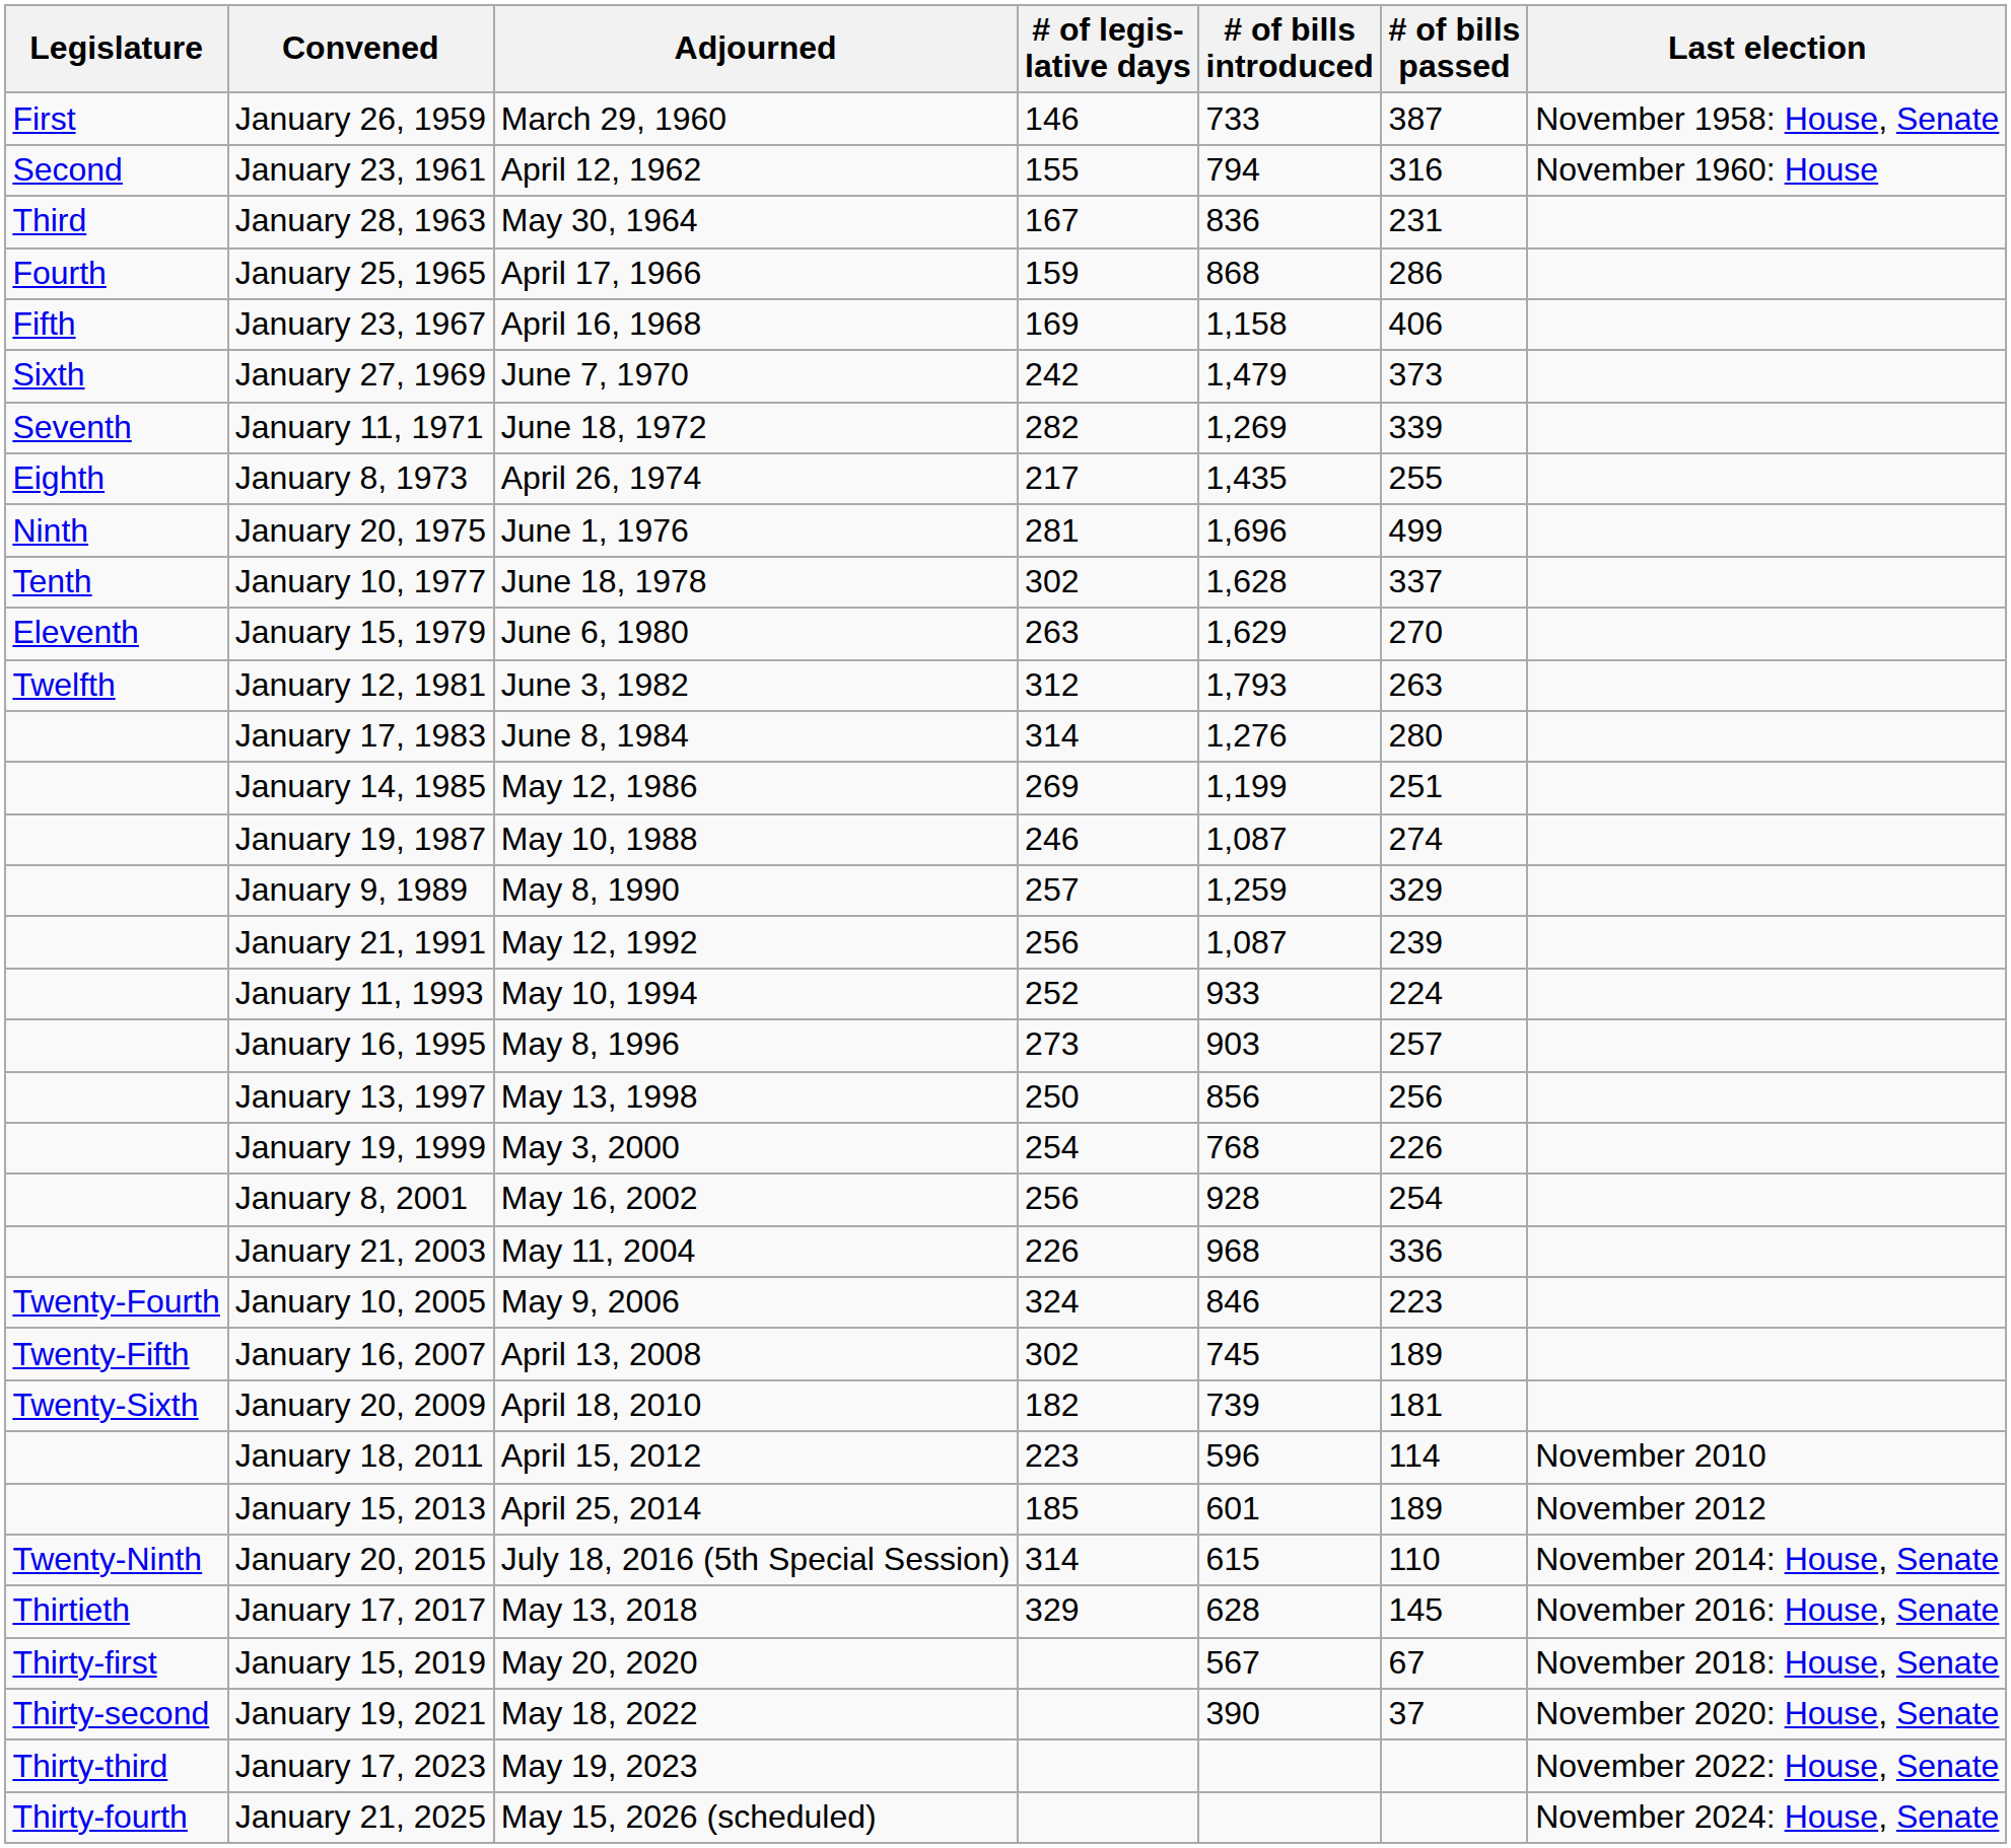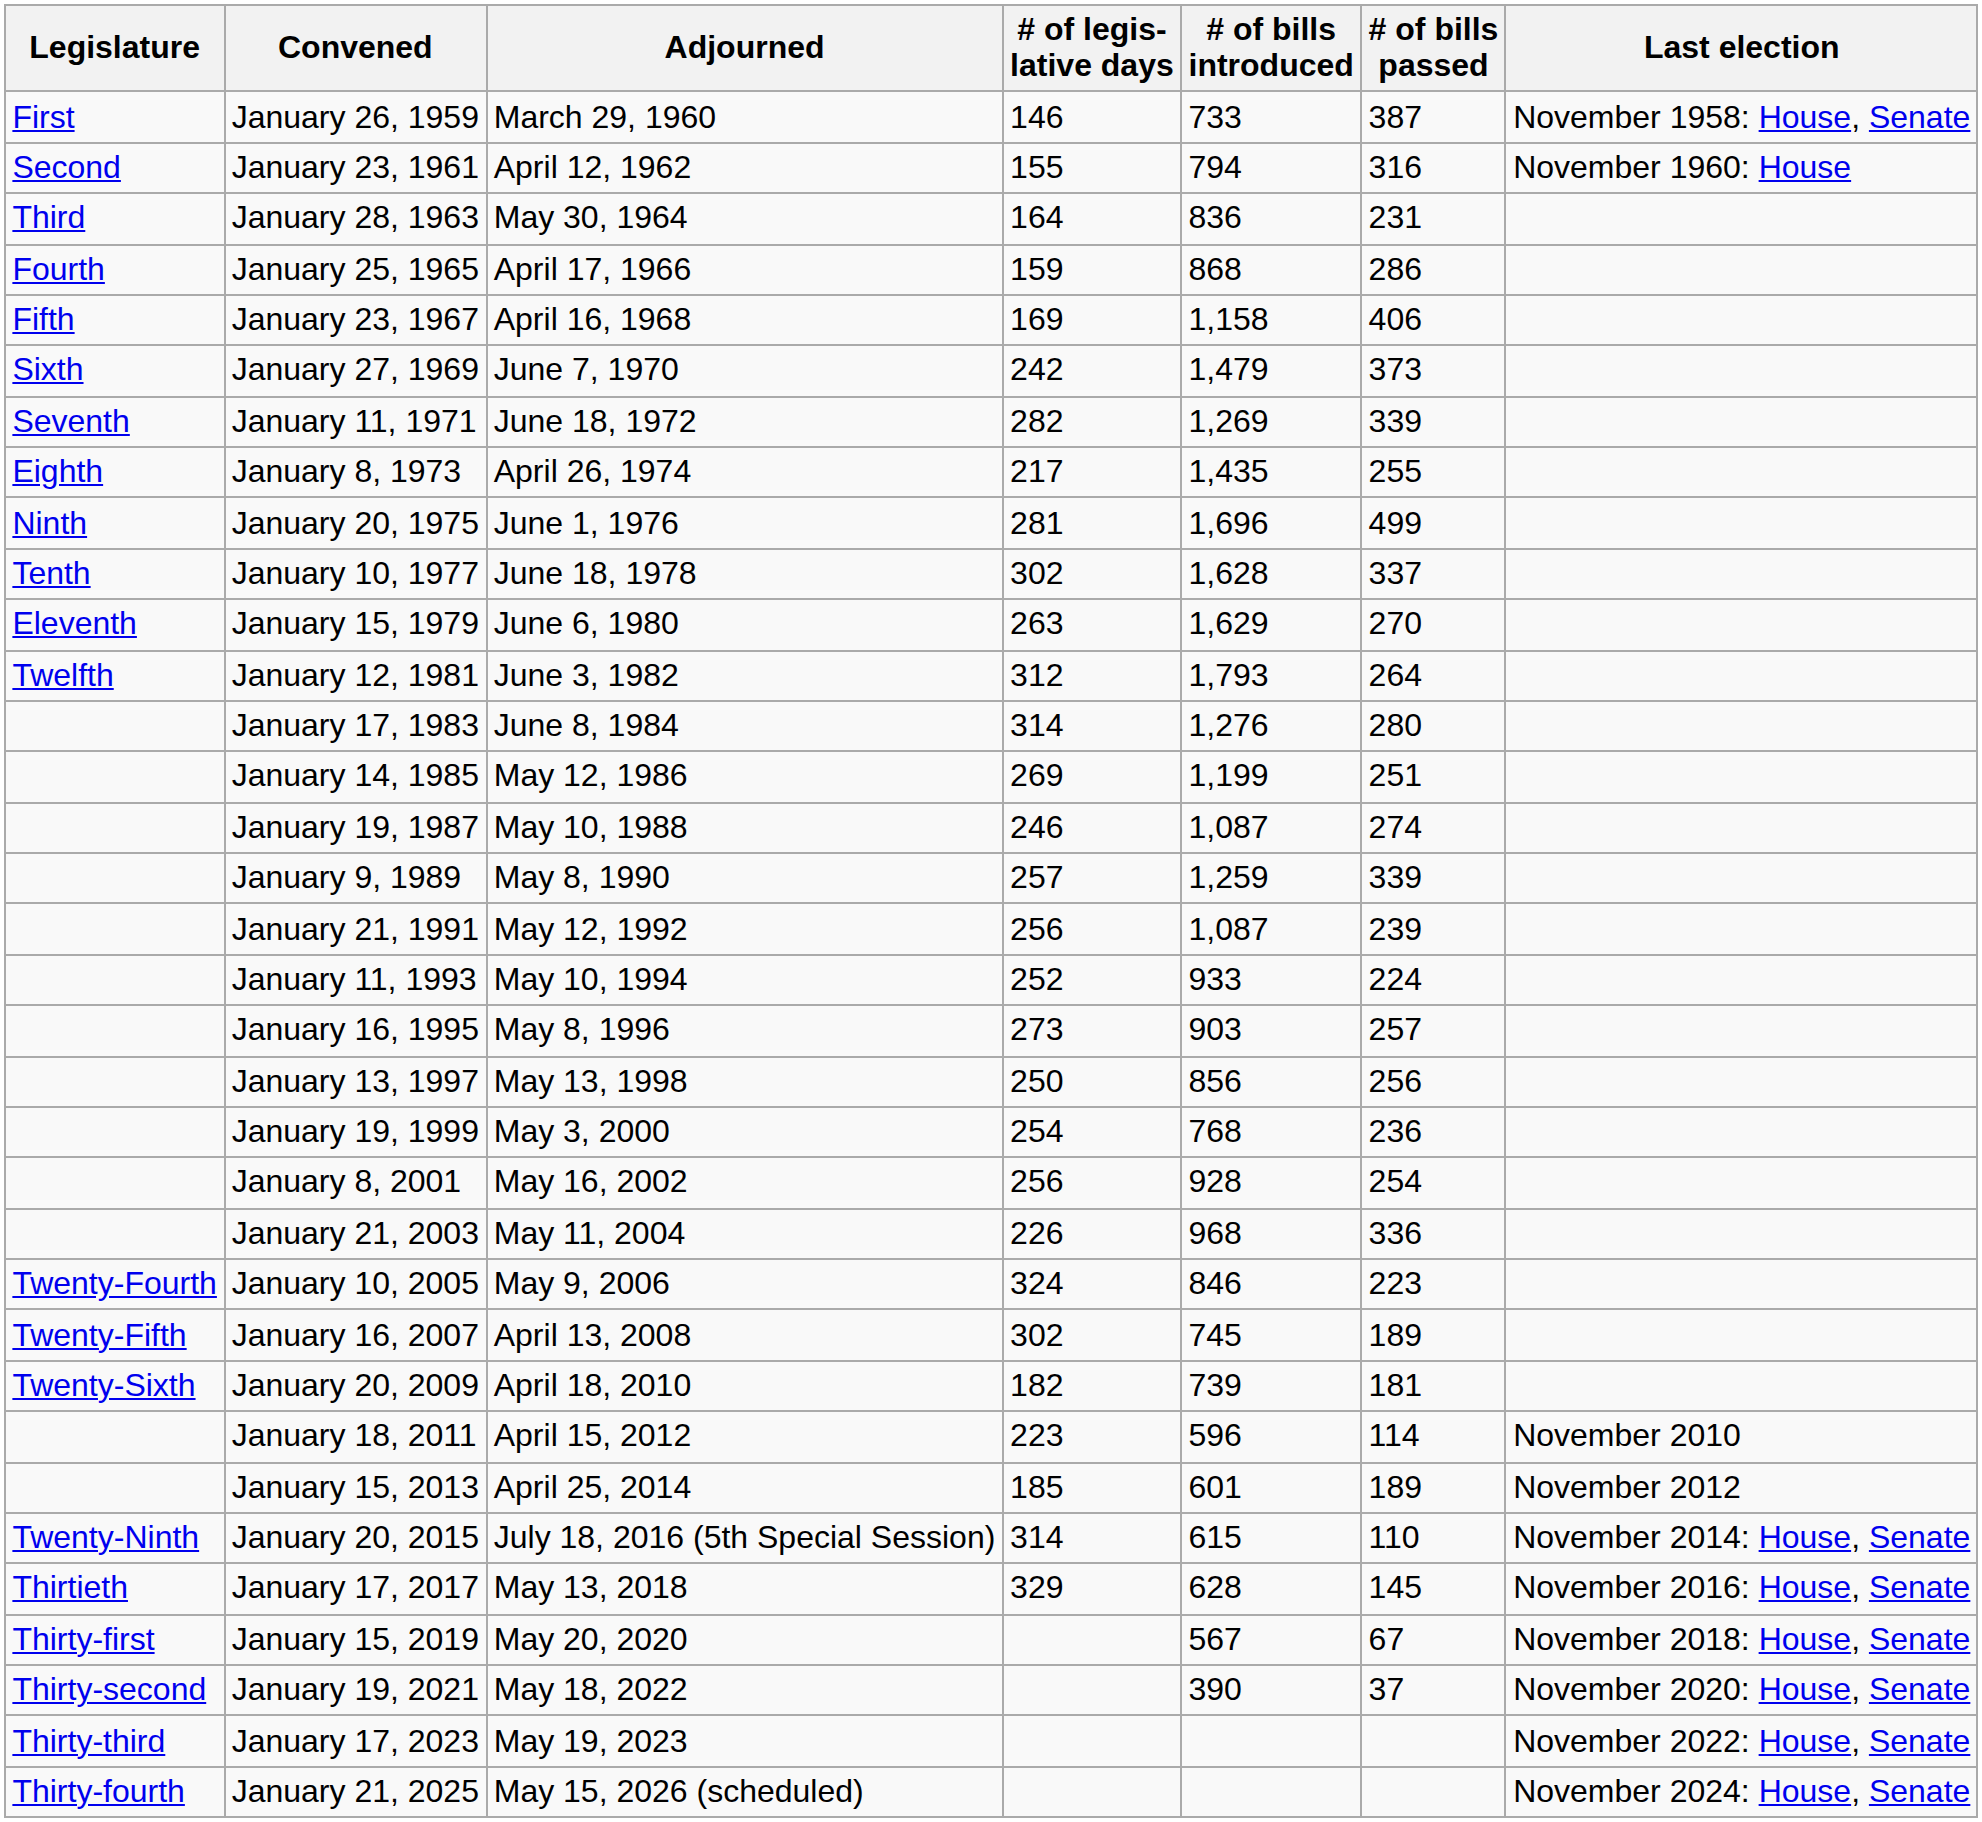January 28, 1963 | # of legis- lative days: 167 -> 164
January 12, 1981 | # of bills passed: 263 -> 264
January 9, 1989 | # of bills passed: 329 -> 339
January 19, 1999 | # of bills passed: 226 -> 236
